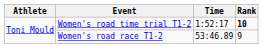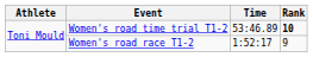Women's road time trial T1-2 | Time: 1:52:17 -> 53:46.89
Women's road race T1-2 | Time: 53:46.89 -> 1:52:17
